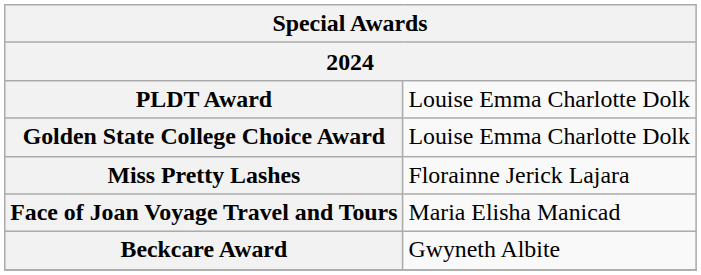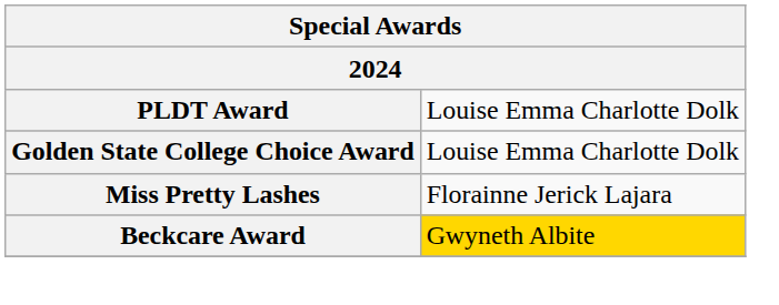- row: Face of Joan Voyage Travel and Tours | Maria Elisha Manicad
Beckcare Award | column 2: no background -> gold background
